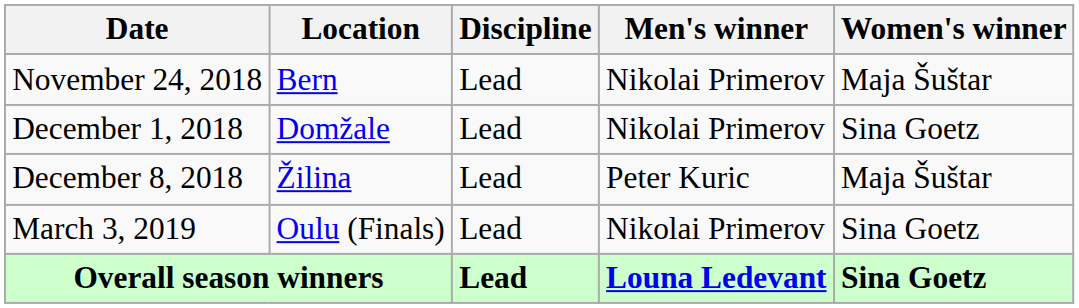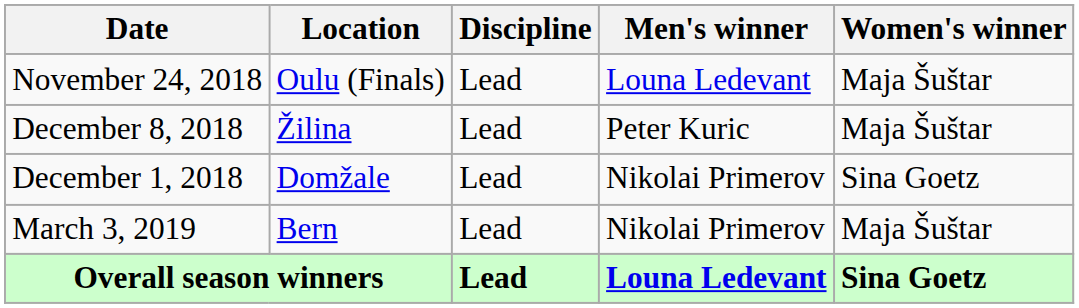November 24, 2018 | Location: Bern -> Oulu (Finals)
November 24, 2018 | Men's winner: Nikolai Primerov -> Louna Ledevant
rows swapped: December 1, 2018 <-> December 8, 2018
March 3, 2019 | Location: Oulu (Finals) -> Bern
March 3, 2019 | Women's winner: Sina Goetz -> Maja Šuštar
